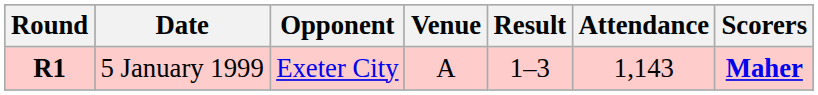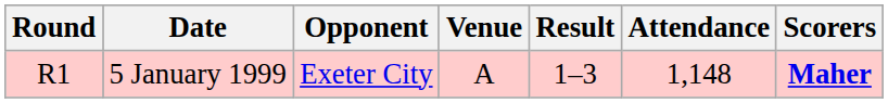5 January 1999 | Round: bold -> normal
5 January 1999 | Attendance: 1,143 -> 1,148
